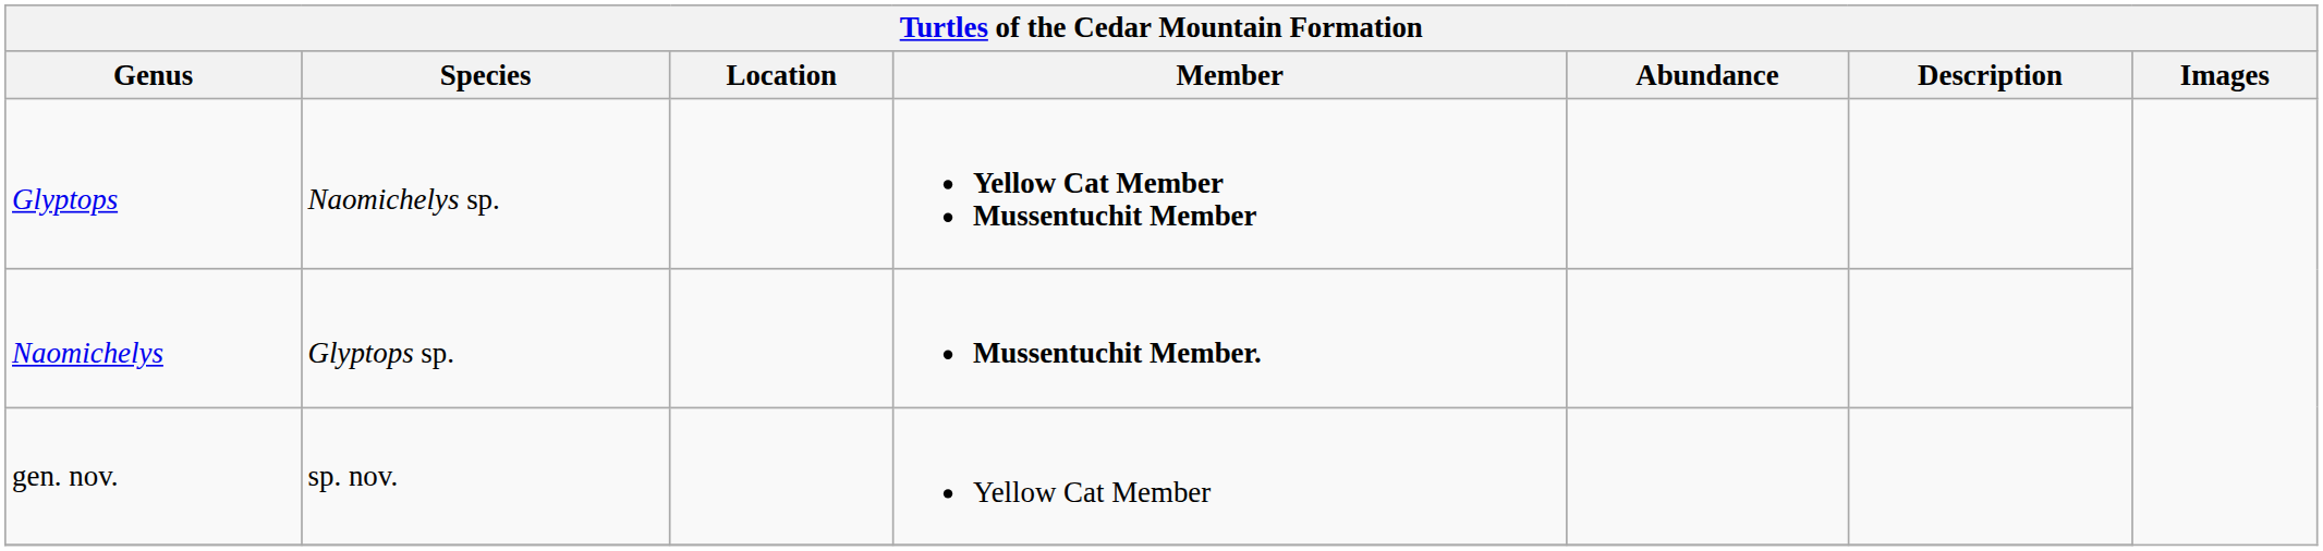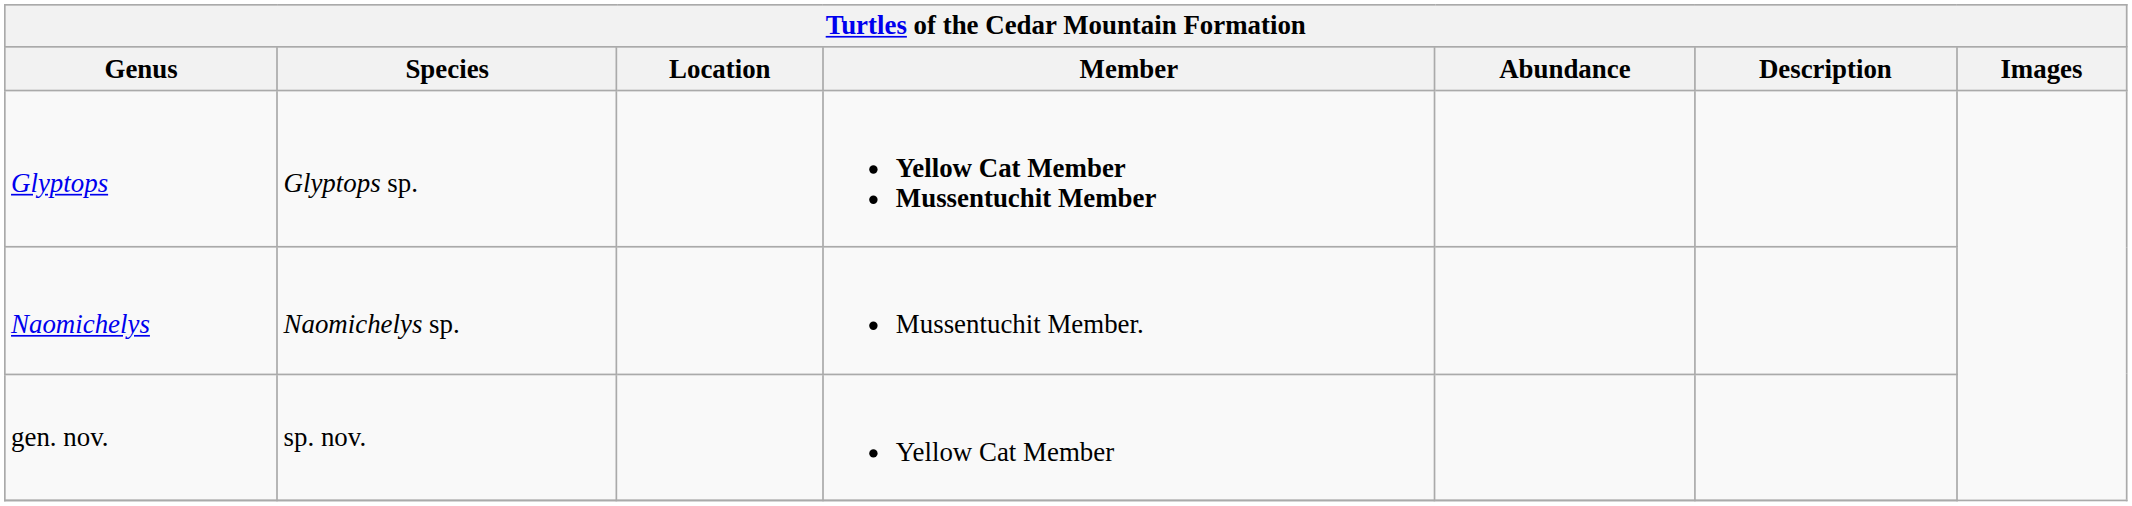Glyptops | Species: Naomichelys sp. -> Glyptops sp.
Naomichelys | Species: Glyptops sp. -> Naomichelys sp.
Naomichelys | Member: bold -> normal
